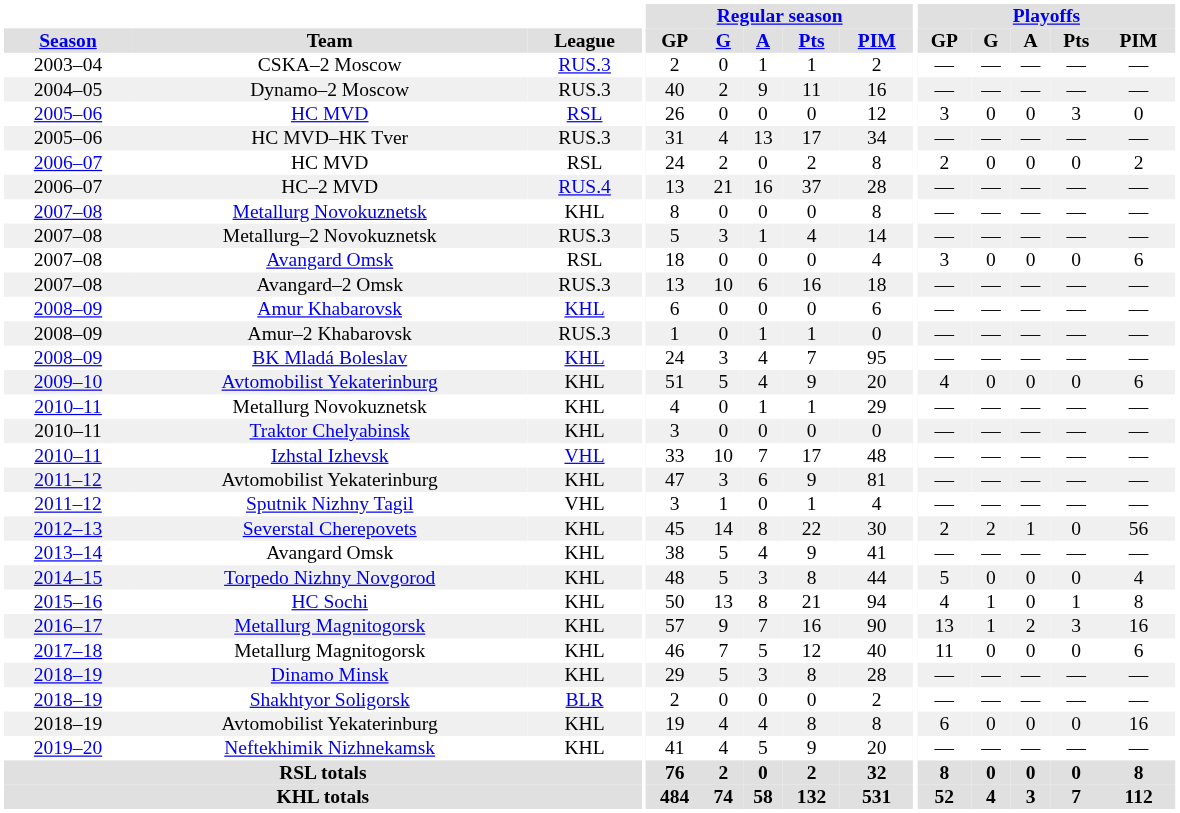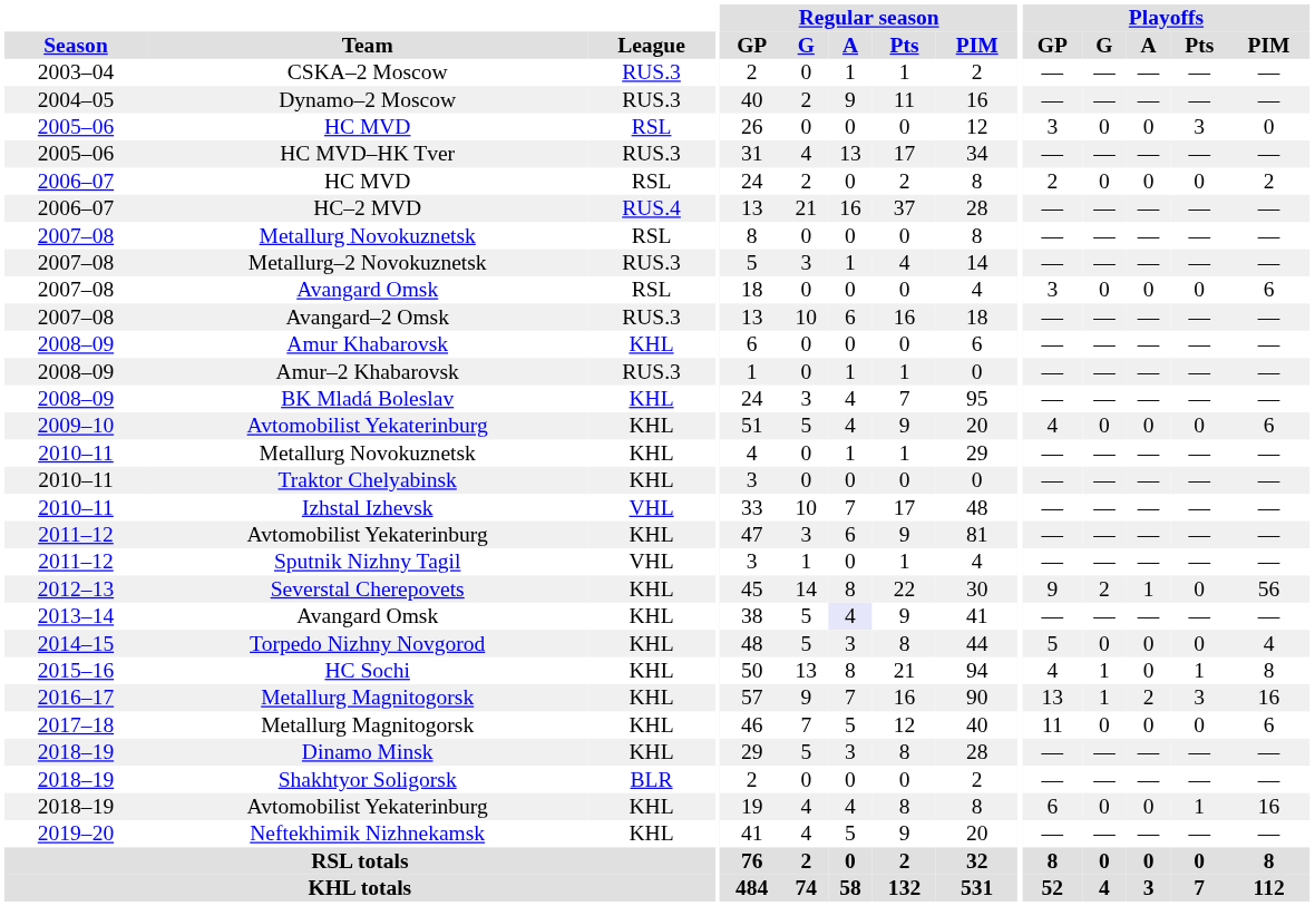2007–08 / Metallurg Novokuznetsk | League: KHL -> RSL
Severstal Cherepovets | Playoffs / GP: 2 -> 9
2013–14 / Avangard Omsk | Regular season / A: no background -> lavender background
2018–19 / Avtomobilist Yekaterinburg | Playoffs / Pts: 0 -> 1
